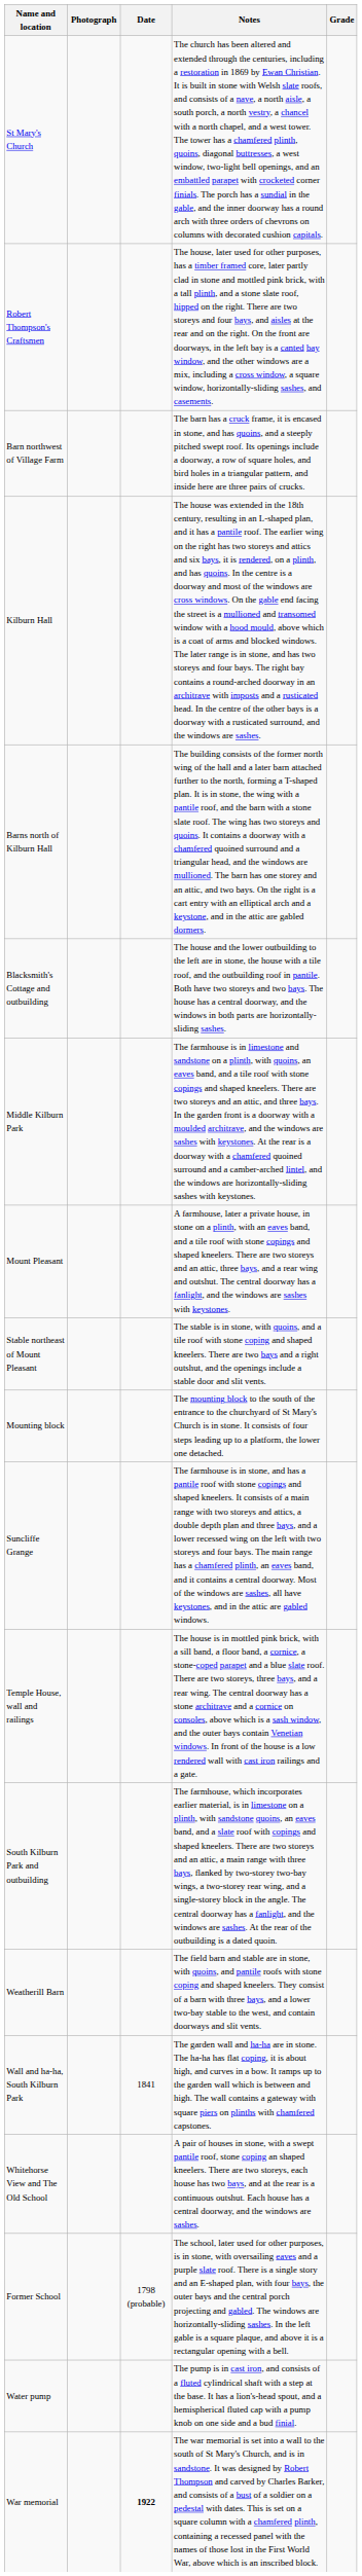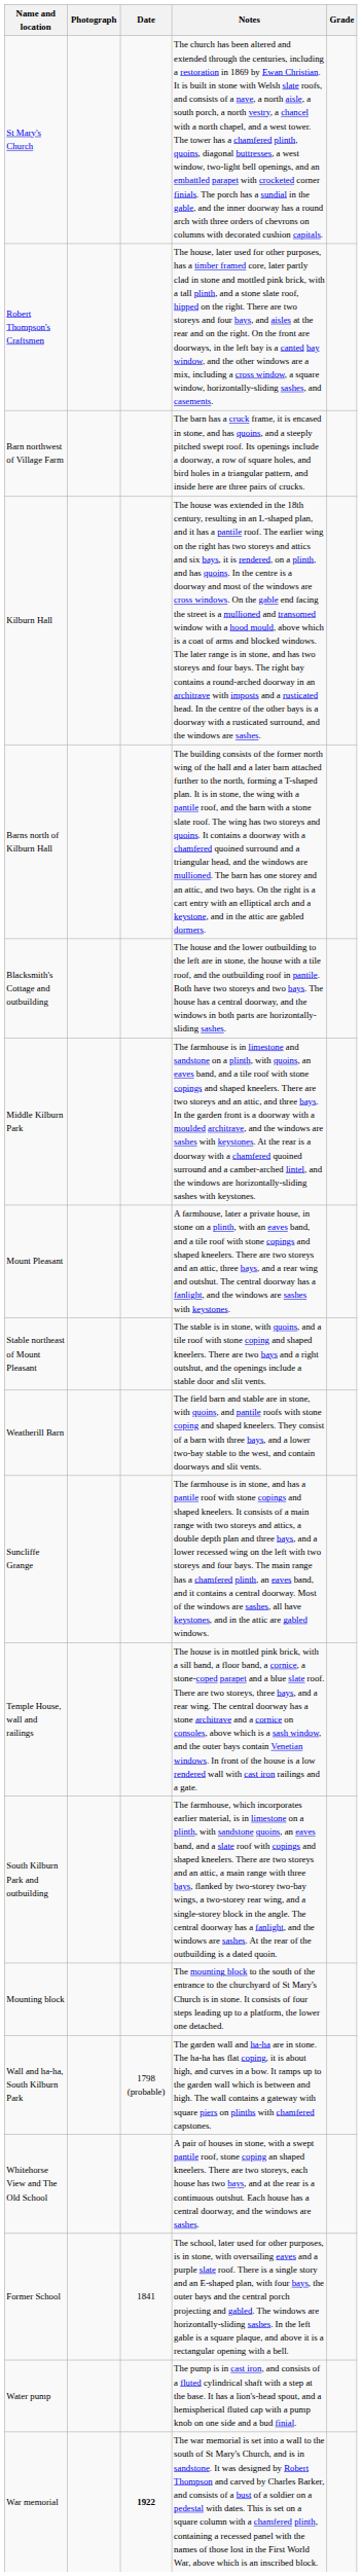rows swapped: Mounting block <-> Weatherill Barn
Wall and ha-ha, South Kilburn Park | Date: 1841 -> 1798 (probable)
Former School | Date: 1798 (probable) -> 1841
